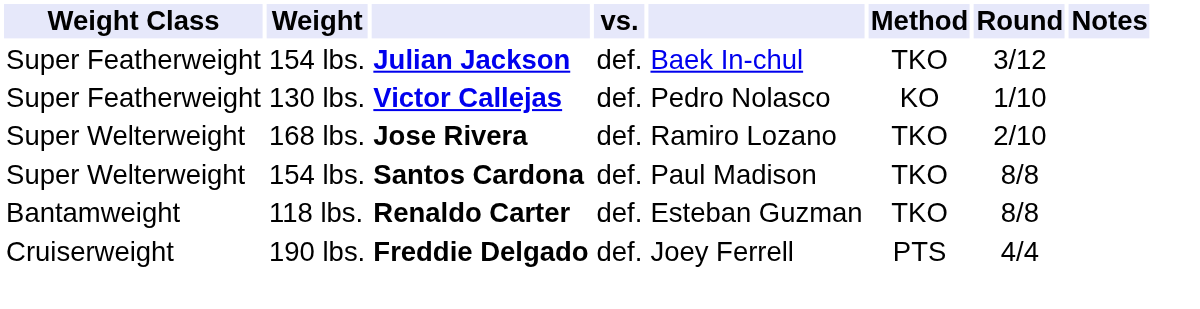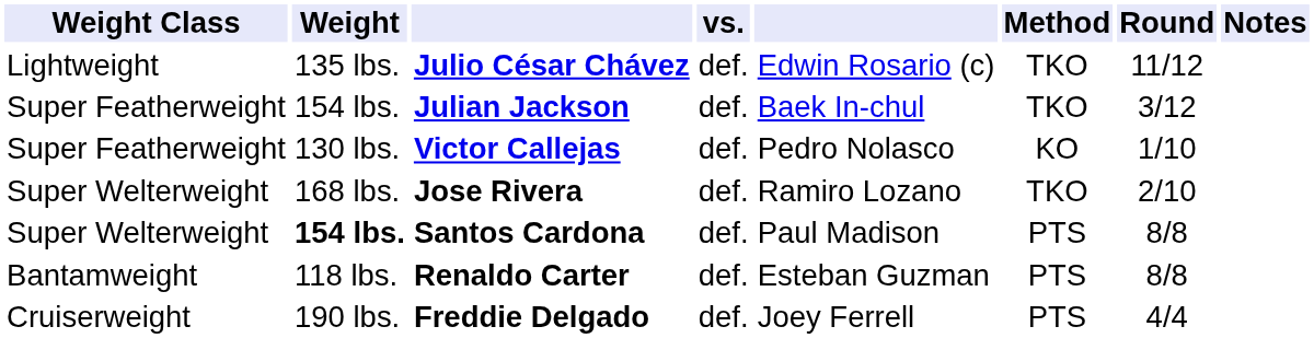+ row: Lightweight | 135 lbs. | Julio César Chávez | def. | Edwin Rosario (c) | TKO | 11/12
Santos Cardona | Weight: normal -> bold
Santos Cardona | Method: TKO -> PTS
Renaldo Carter | Method: TKO -> PTS
